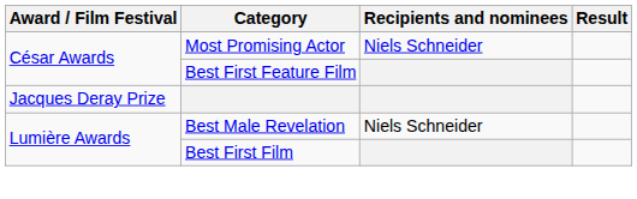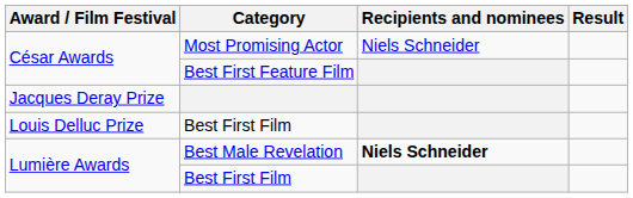+ row: Louis Delluc Prize | Best First Film
Best Male Revelation | Recipients and nominees: normal -> bold
